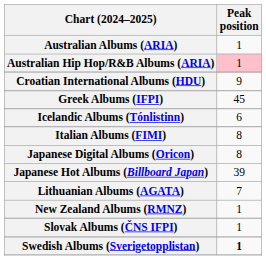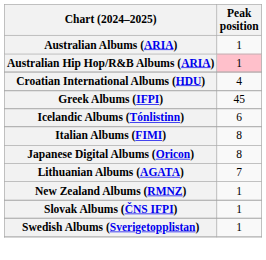Croatian International Albums (HDU) | Peak position: 9 -> 4
- row: Japanese Hot Albums (Billboard Japan) | 39
Swedish Albums (Sverigetopplistan) | Peak position: bold -> normal
